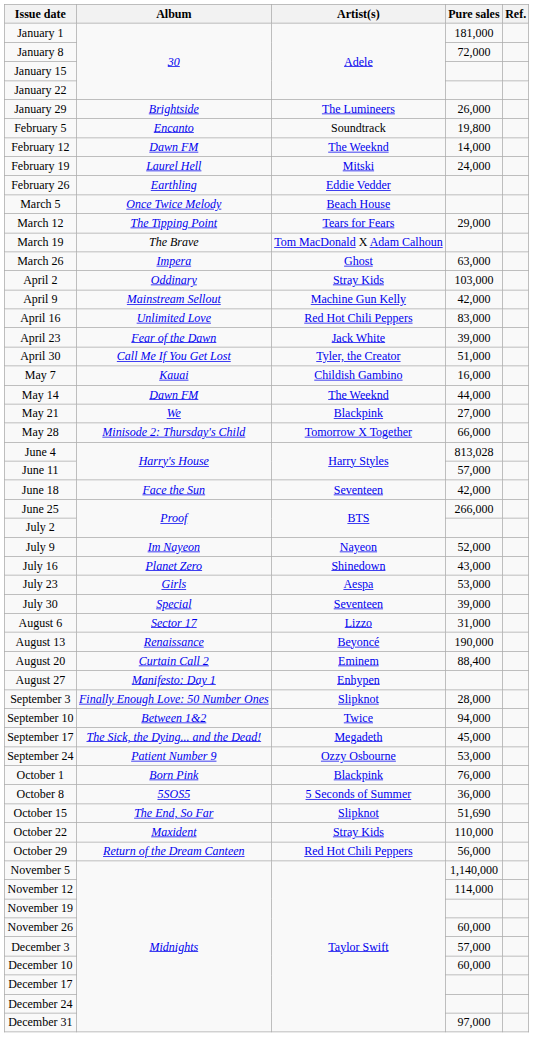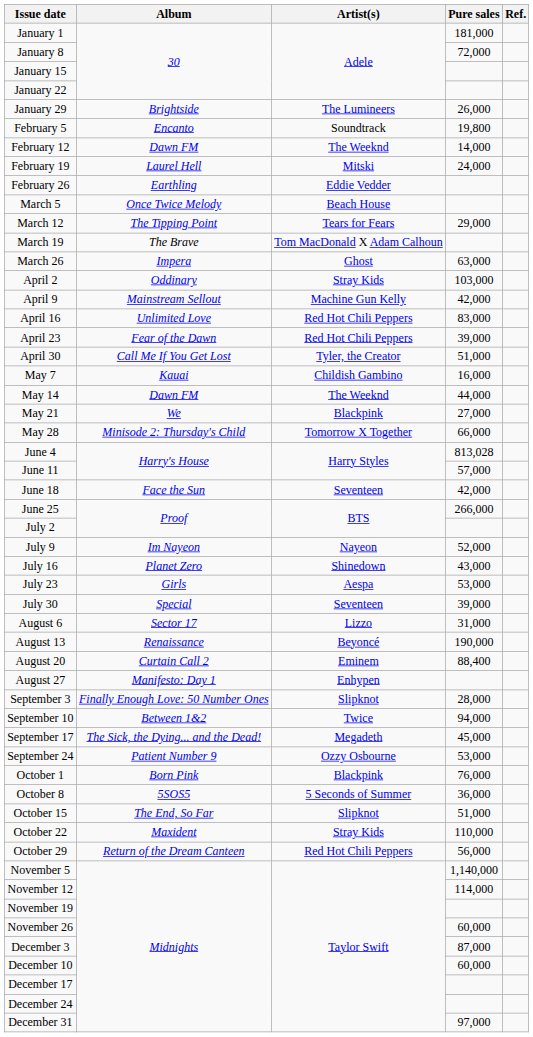April 23 | Artist(s): Jack White -> Red Hot Chili Peppers
October 15 | Pure sales: 51,690 -> 51,000
December 3 | Pure sales: 57,000 -> 87,000
